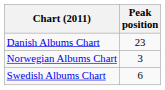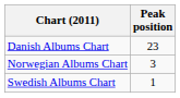Swedish Albums Chart | Peak position: 6 -> 1
